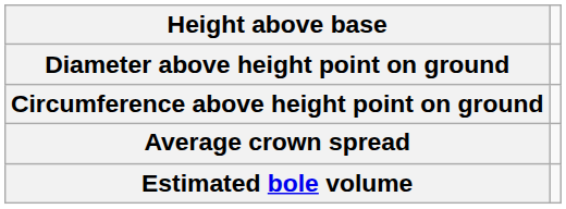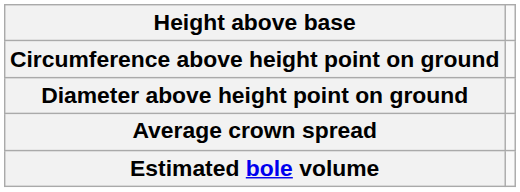rows swapped: Circumference above height point on ground <-> Diameter above height point on ground
